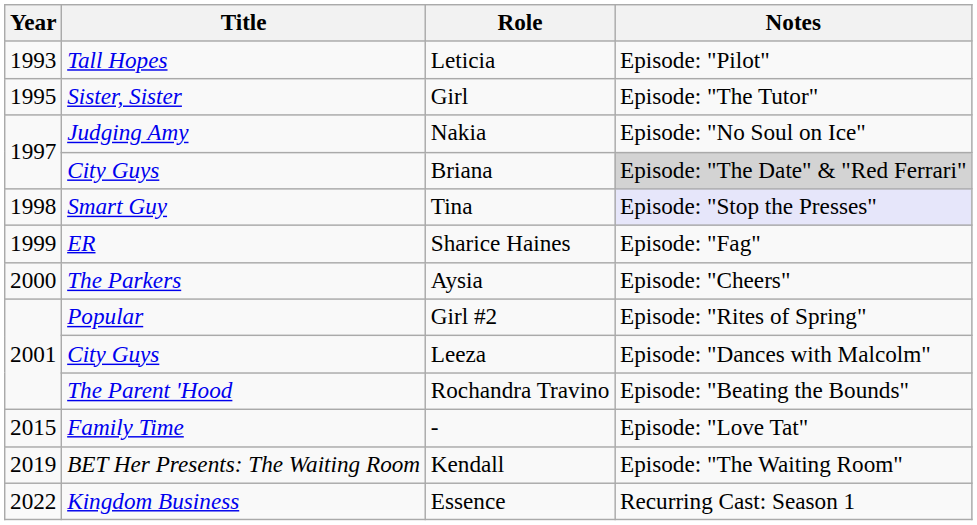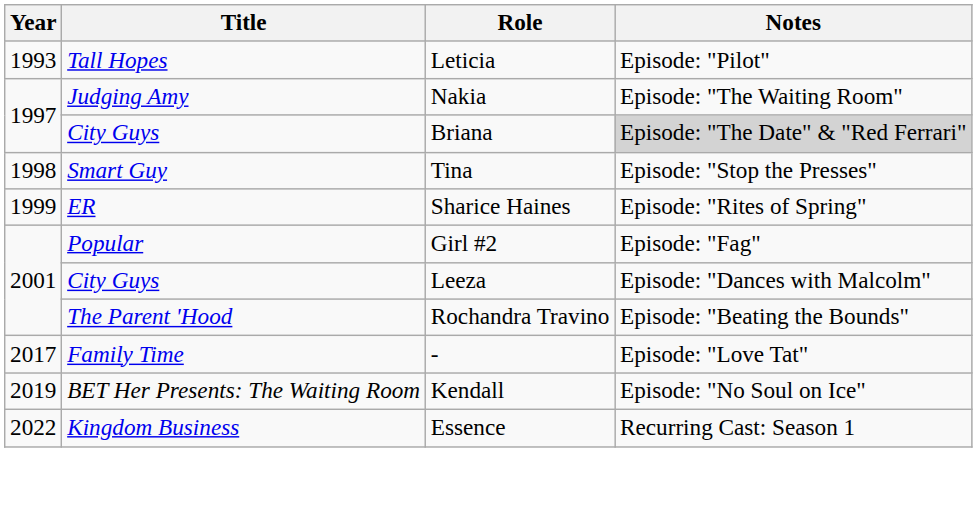- row: 1995 | Sister, Sister | Girl | Episode: "The Tutor"
Nakia | Notes: Episode: "No Soul on Ice" -> Episode: "The Waiting Room"
Tina | Notes: lavender background -> no background
Sharice Haines | Notes: Episode: "Fag" -> Episode: "Rites of Spring"
- row: 2000 | The Parkers | Aysia | Episode: "Cheers"
Girl #2 | Notes: Episode: "Rites of Spring" -> Episode: "Fag"
- | Year: 2015 -> 2017
Kendall | Notes: Episode: "The Waiting Room" -> Episode: "No Soul on Ice"
